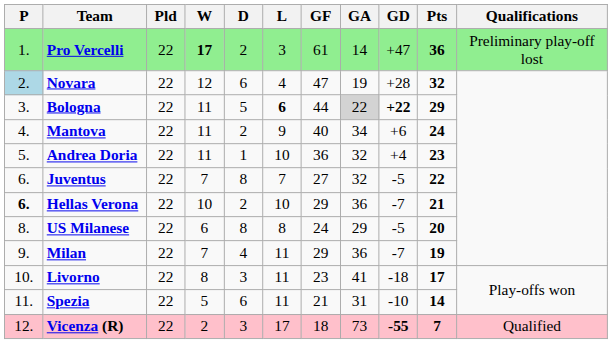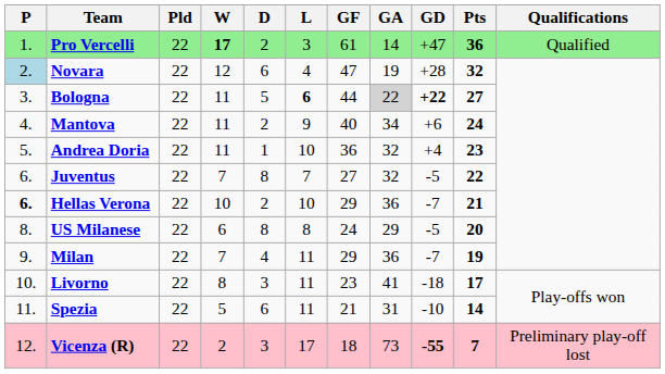Pro Vercelli | Qualifications: Preliminary play-off lost -> Qualified
Bologna | Pts: 29 -> 27
Vicenza (R) | Qualifications: Qualified -> Preliminary play-off lost
